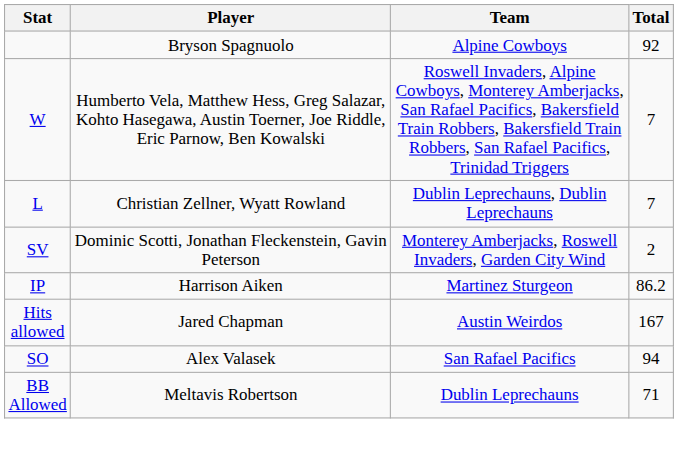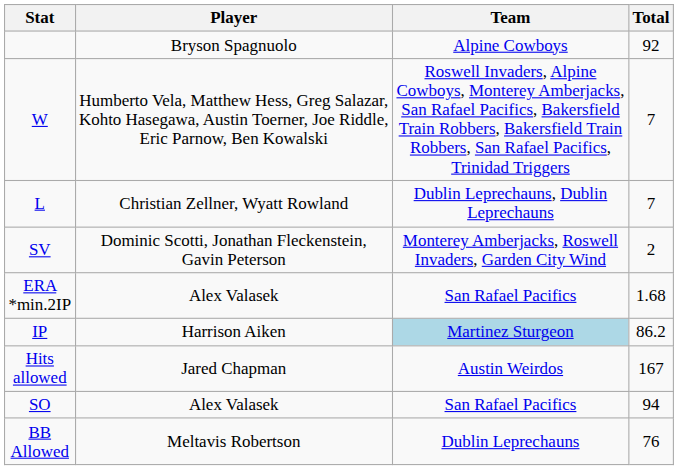+ row: ERA *min.2IP | Alex Valasek | San Rafael Pacifics | 1.68
IP | Team: no background -> lightblue background
BB Allowed | Total: 71 -> 76
